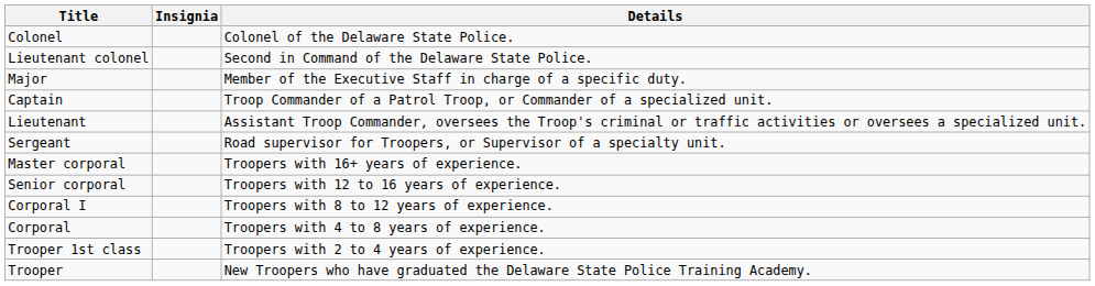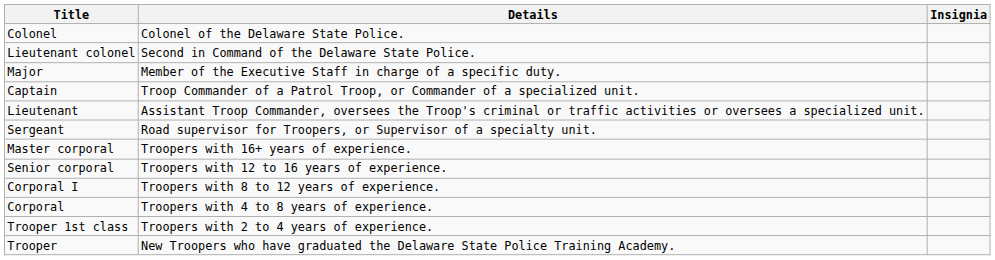columns swapped: Insignia <-> Details
